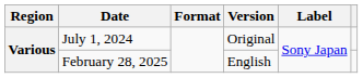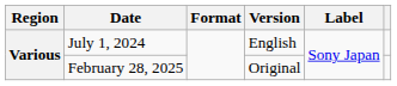July 1, 2024 | Version: Original -> English
February 28, 2025 | Version: English -> Original
